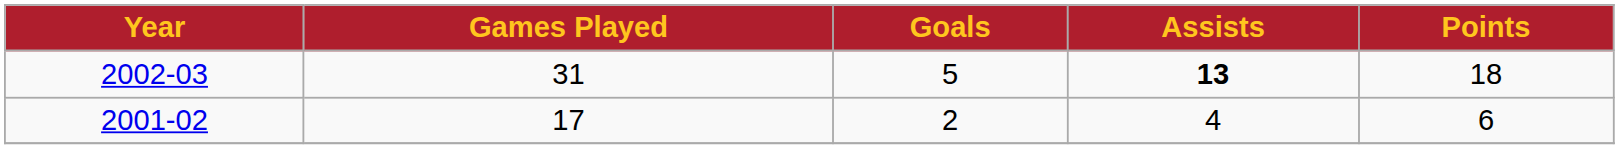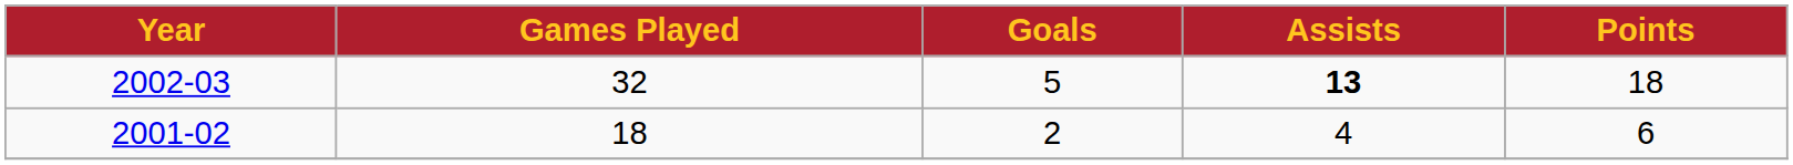2002-03 | Games Played: 31 -> 32
2001-02 | Games Played: 17 -> 18
